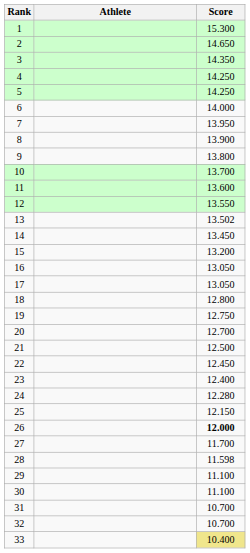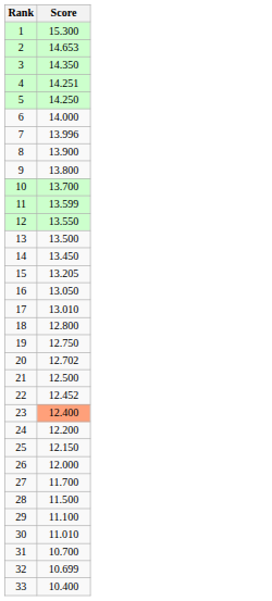- column: Athlete
2 | Score: 14.650 -> 14.653
4 | Score: 14.250 -> 14.251
7 | Score: 13.950 -> 13.996
11 | Score: 13.600 -> 13.599
13 | Score: 13.502 -> 13.500
15 | Score: 13.200 -> 13.205
17 | Score: 13.050 -> 13.010
20 | Score: 12.700 -> 12.702
22 | Score: 12.450 -> 12.452
23 | Score: no background -> lightsalmon background
24 | Score: 12.280 -> 12.200
26 | Score: bold -> normal
28 | Score: 11.598 -> 11.500
30 | Score: 11.100 -> 11.010
32 | Score: 10.700 -> 10.699
33 | Score: khaki background -> no background
